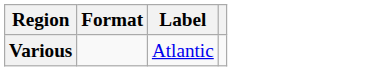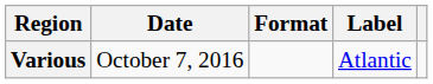+ column: Date | October 7, 2016
